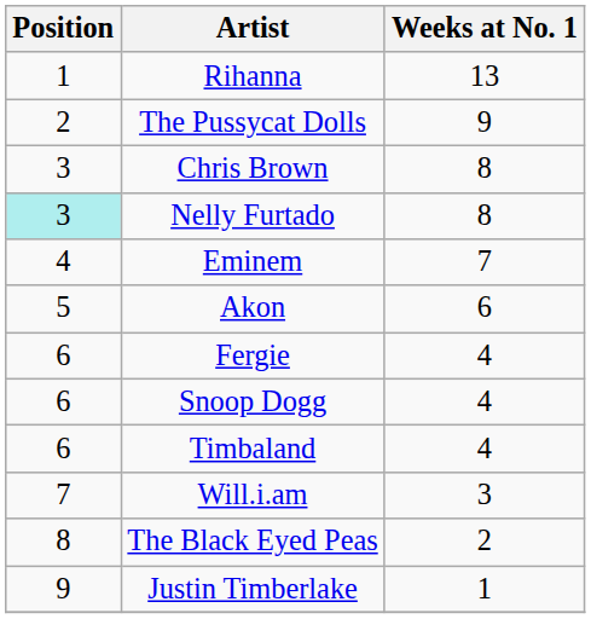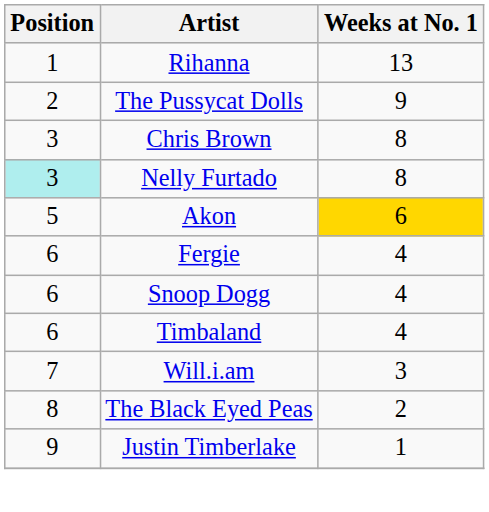- row: 4 | Eminem | 7
Akon | Weeks at No. 1: no background -> gold background
